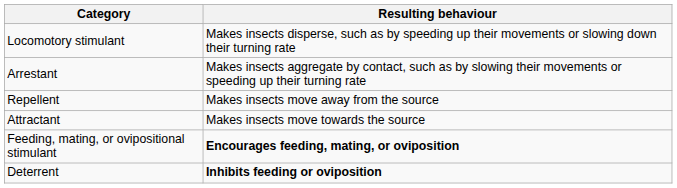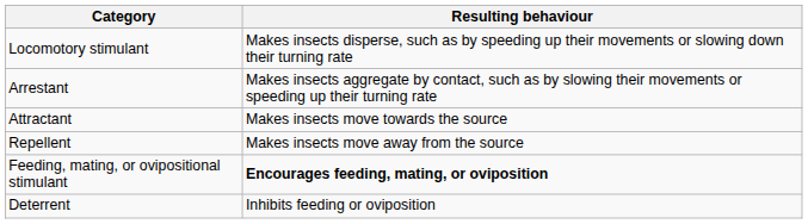rows swapped: Attractant <-> Repellent
Deterrent | Resulting behaviour: bold -> normal
